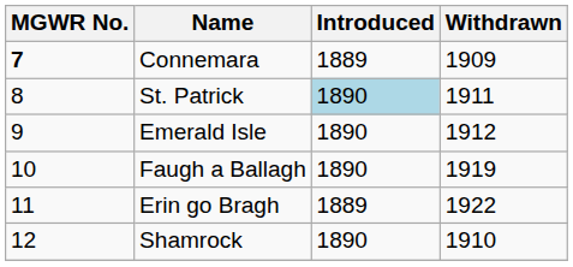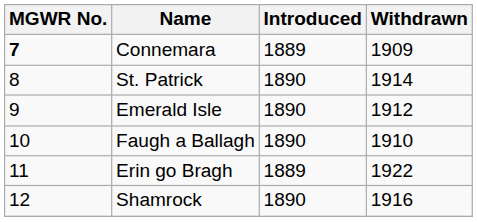St. Patrick | Introduced: lightblue background -> no background
St. Patrick | Withdrawn: 1911 -> 1914
Faugh a Ballagh | Withdrawn: 1919 -> 1910
Shamrock | Withdrawn: 1910 -> 1916
